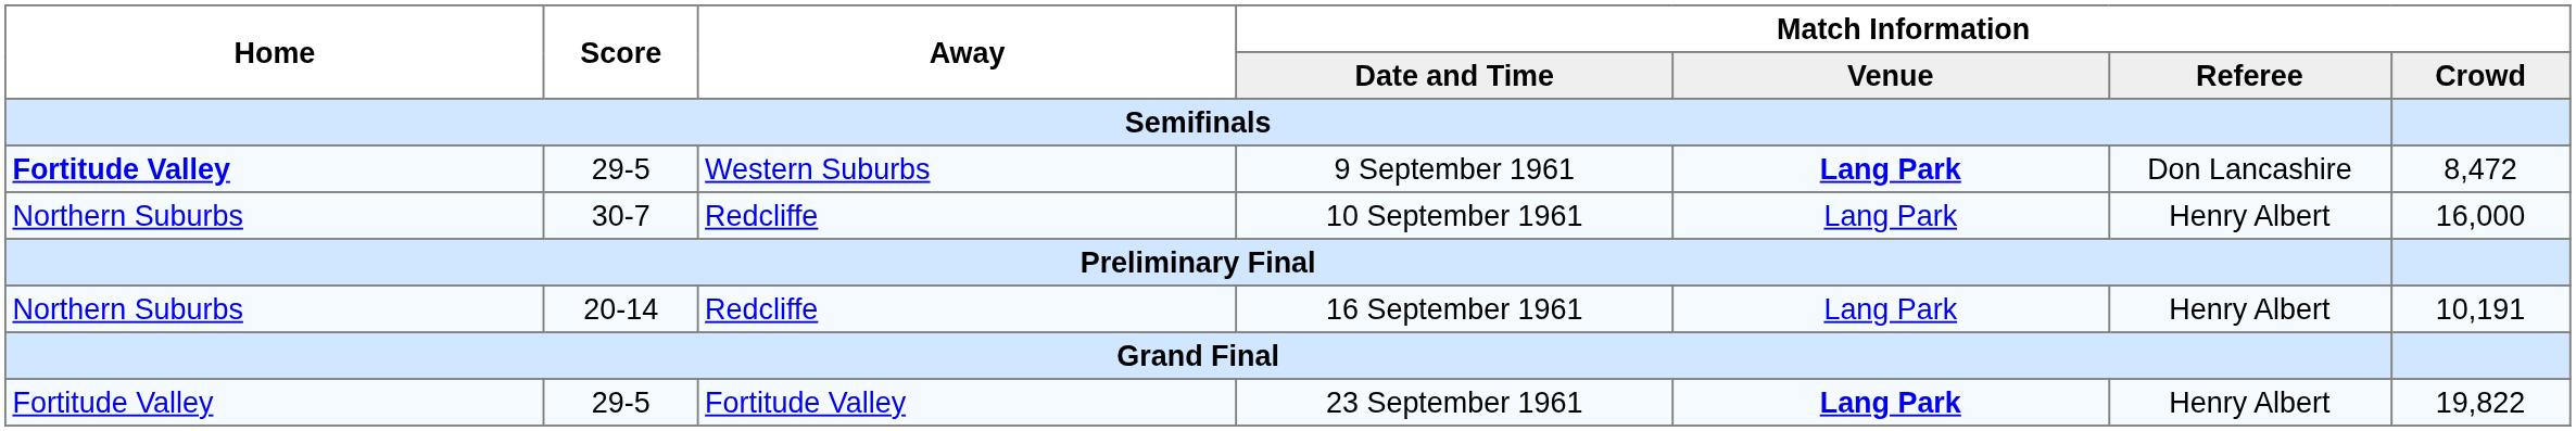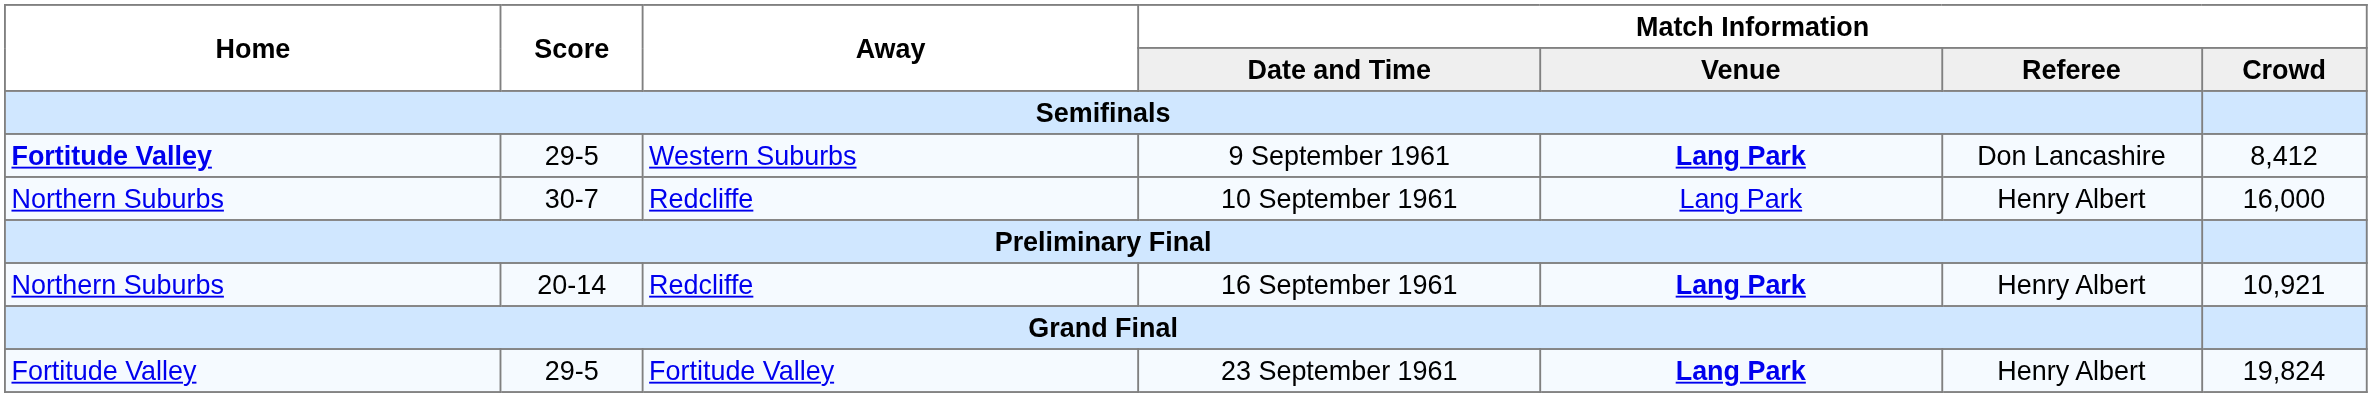9 September 1961 | Match Information / Crowd: 8,472 -> 8,412
16 September 1961 | Match Information / Venue: normal -> bold
16 September 1961 | Match Information / Crowd: 10,191 -> 10,921
23 September 1961 | Match Information / Crowd: 19,822 -> 19,824
